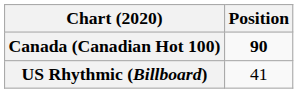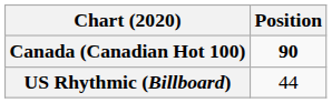US Rhythmic (Billboard) | Position: 41 -> 44
